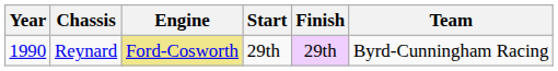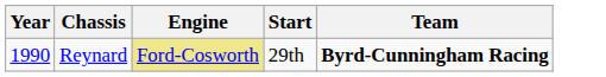- column: Finish | 29th
Reynard | Team: normal -> bold
